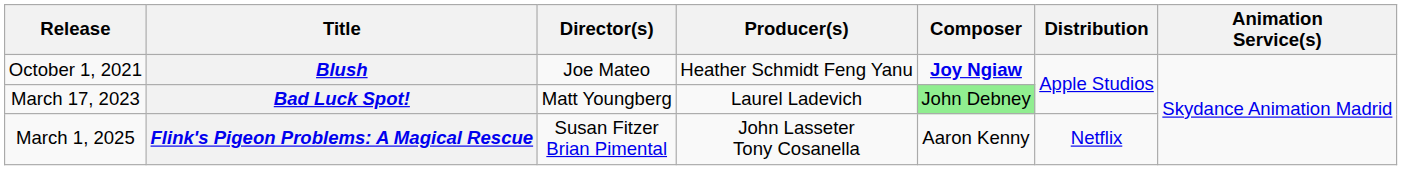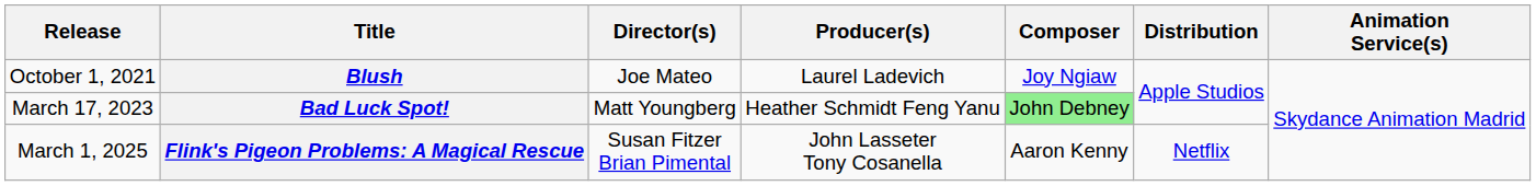Blush | Producer(s): Heather Schmidt Feng Yanu -> Laurel Ladevich
Blush | Composer: bold -> normal
Bad Luck Spot! | Producer(s): Laurel Ladevich -> Heather Schmidt Feng Yanu
